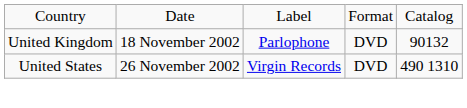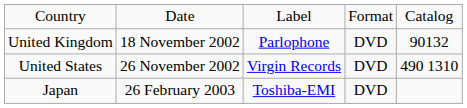+ row: Japan | 26 February 2003 | Toshiba-EMI | DVD
